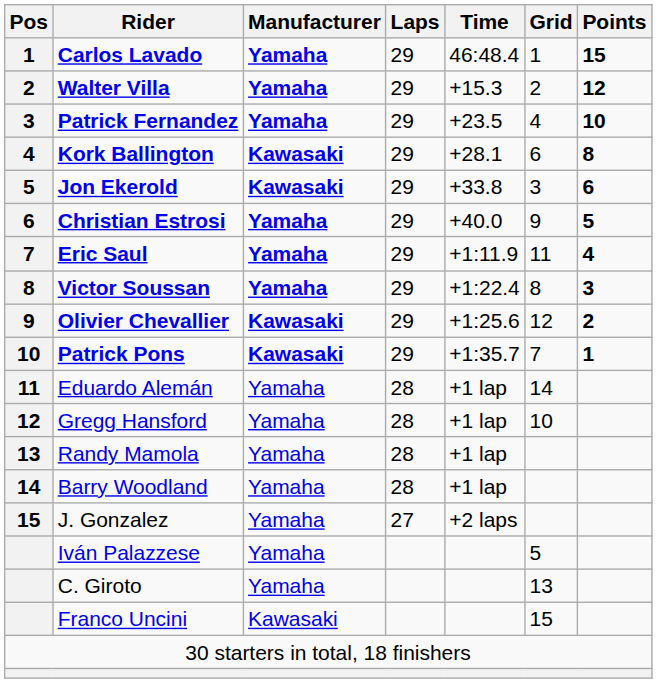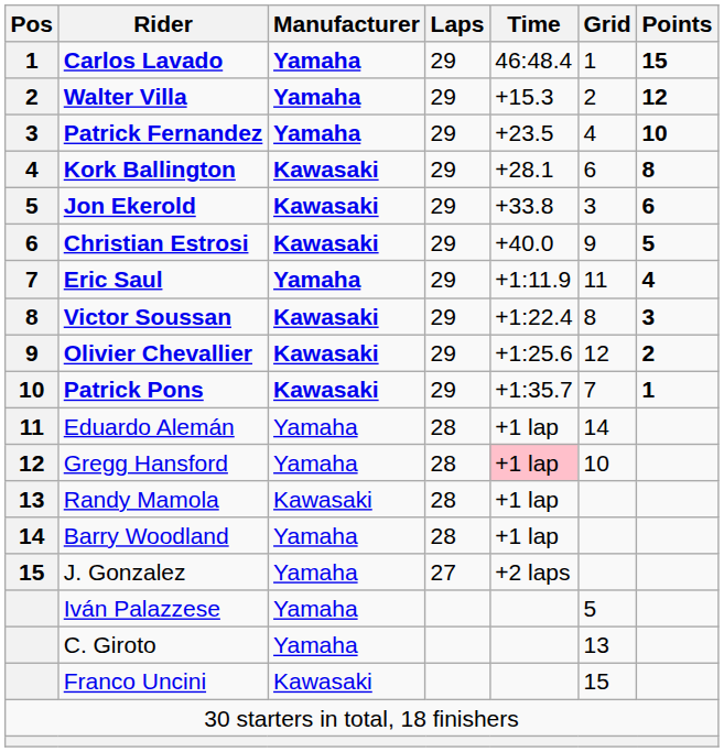Christian Estrosi | Manufacturer: Yamaha -> Kawasaki
Victor Soussan | Manufacturer: Yamaha -> Kawasaki
Gregg Hansford | Time: no background -> pink background
Randy Mamola | Manufacturer: Yamaha -> Kawasaki
